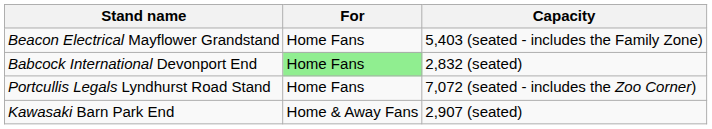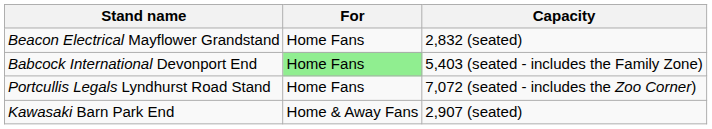Beacon Electrical Mayflower Grandstand | Capacity: 5,403 (seated - includes the Family Zone) -> 2,832 (seated)
Babcock International Devonport End | Capacity: 2,832 (seated) -> 5,403 (seated - includes the Family Zone)
